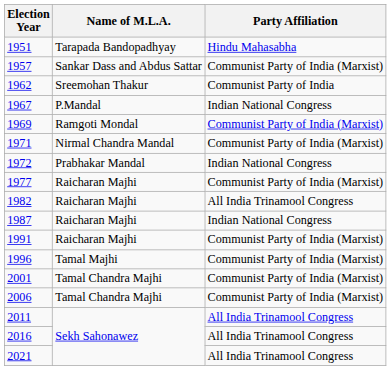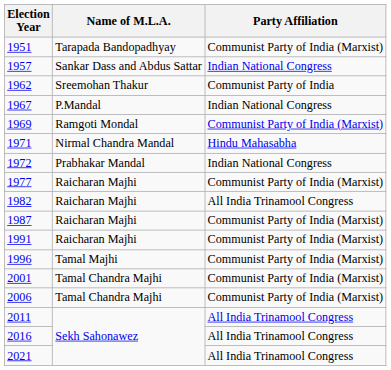1951 | Party Affiliation: Hindu Mahasabha -> Communist Party of India (Marxist)
1957 | Party Affiliation: Communist Party of India (Marxist) -> Indian National Congress
1971 | Party Affiliation: Communist Party of India (Marxist) -> Hindu Mahasabha
1987 | Party Affiliation: Indian National Congress -> Communist Party of India (Marxist)
